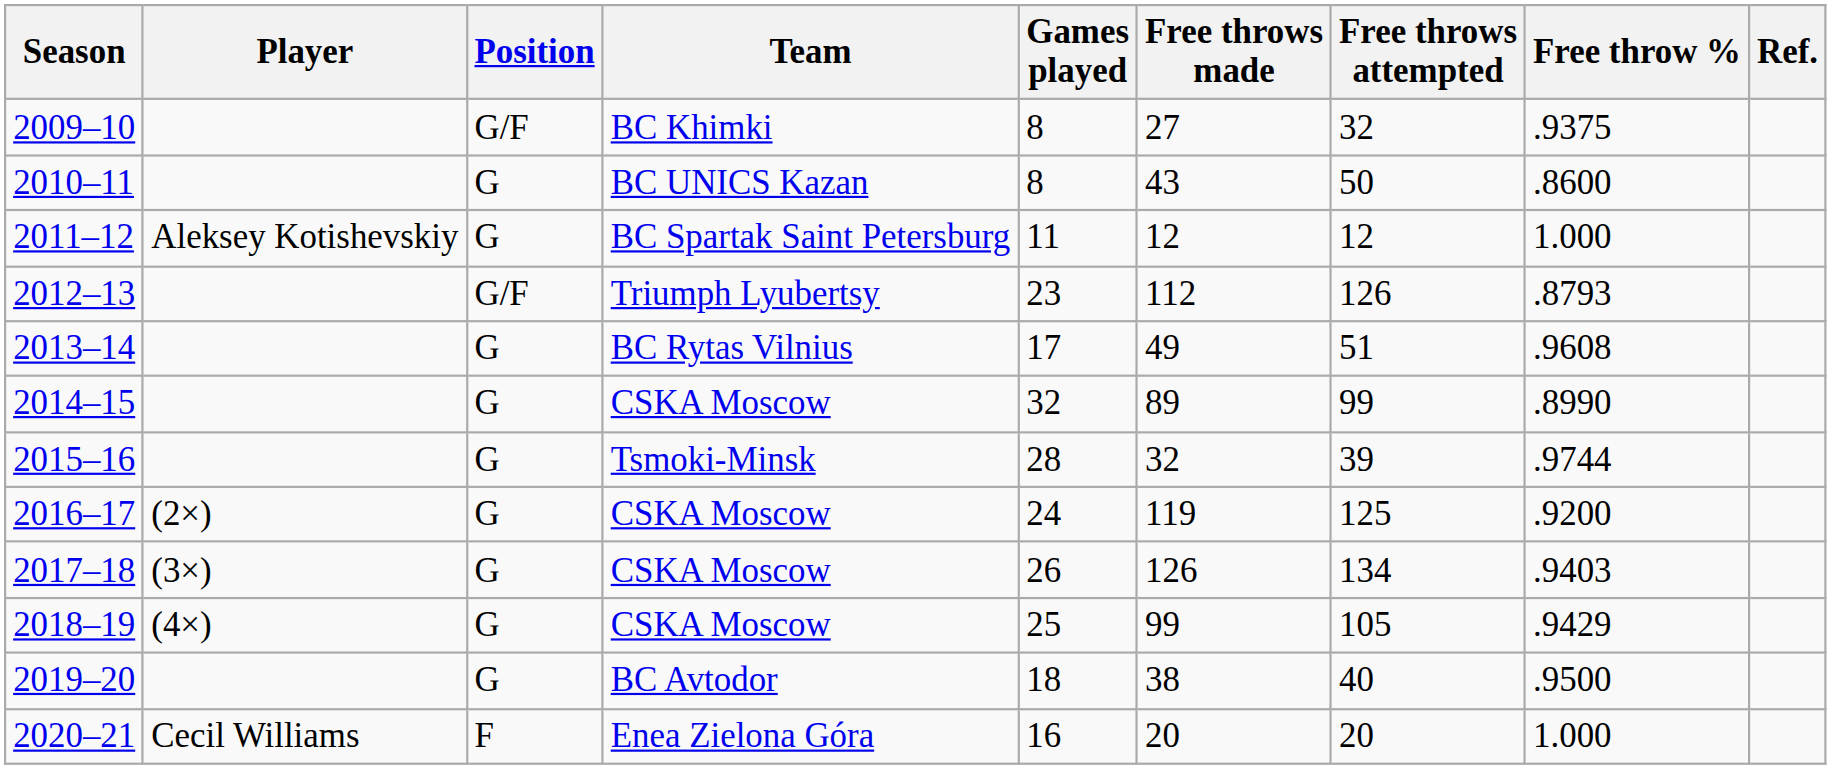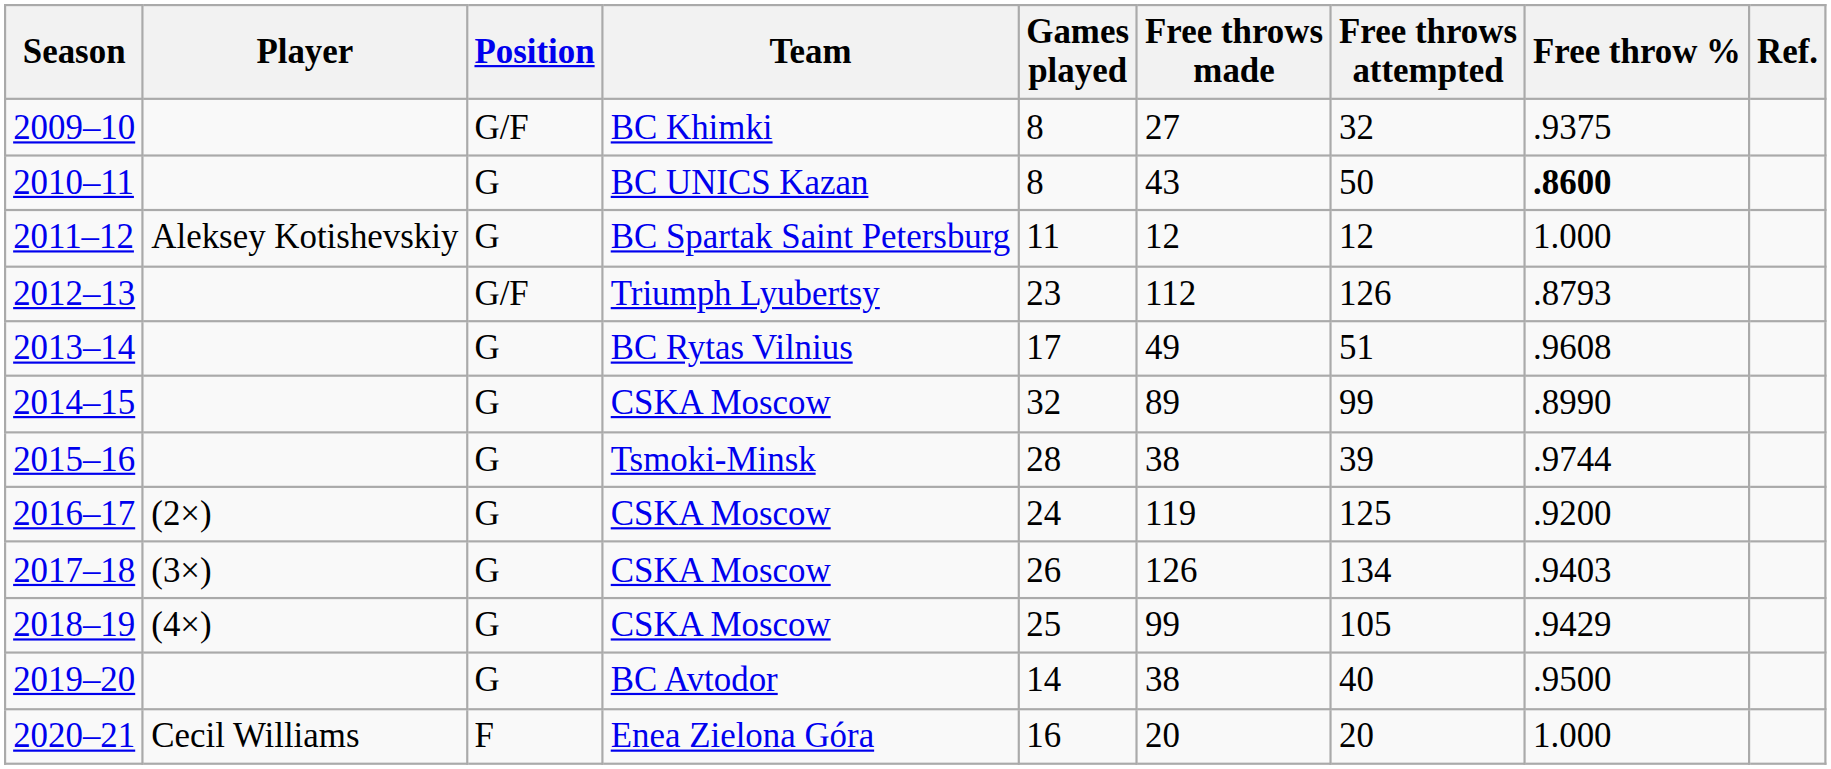2010–11 | Free throw %: normal -> bold
2015–16 | Free throws made: 32 -> 38
2019–20 | Games played: 18 -> 14
